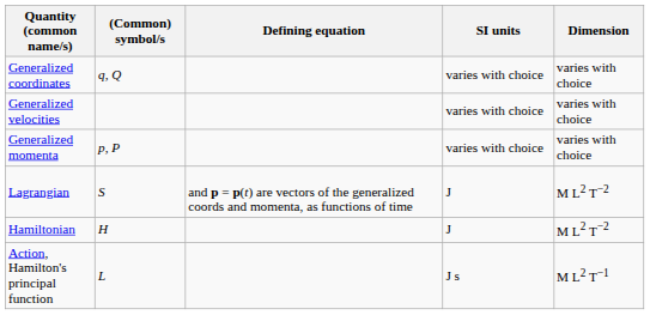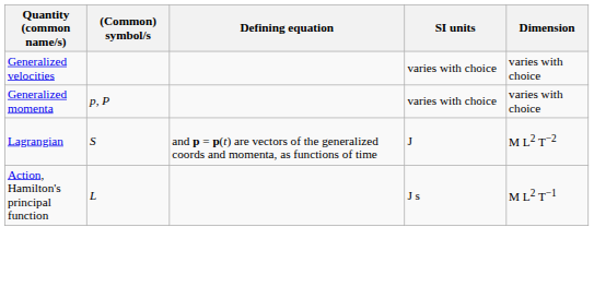- row: Generalized coordinates | q, Q | varies with choice | varies with choice
- row: Hamiltonian | H | J | M L2 T−2
